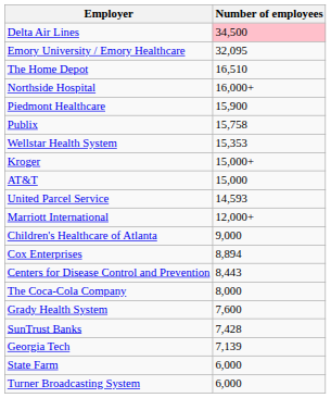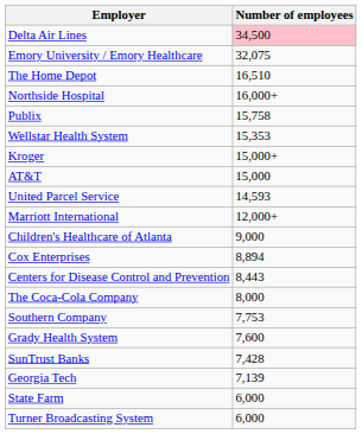Emory University / Emory Healthcare | Number of employees: 32,095 -> 32,075
- row: Piedmont Healthcare | 15,900
+ row: Southern Company | 7,753
